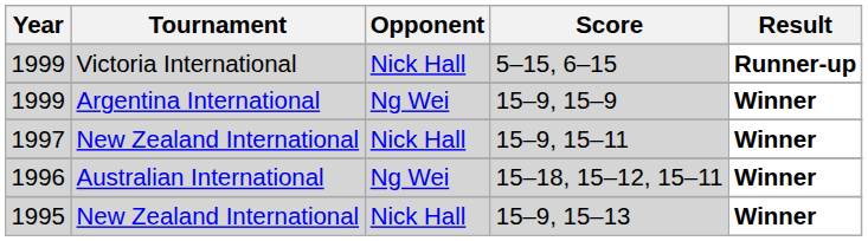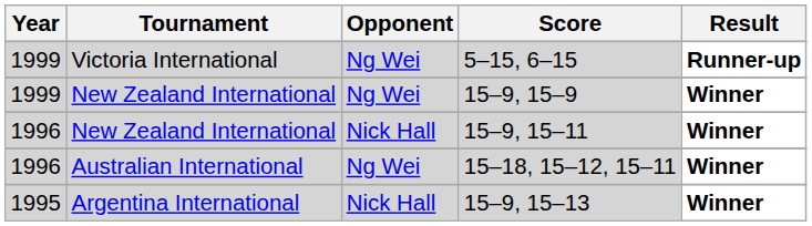5–15, 6–15 | Opponent: Nick Hall -> Ng Wei
15–9, 15–9 | Tournament: Argentina International -> New Zealand International
15–9, 15–11 | Year: 1997 -> 1996
15–9, 15–13 | Tournament: New Zealand International -> Argentina International
